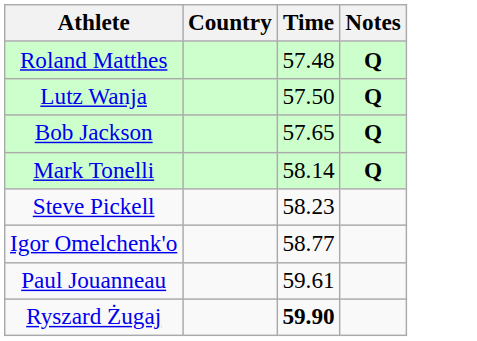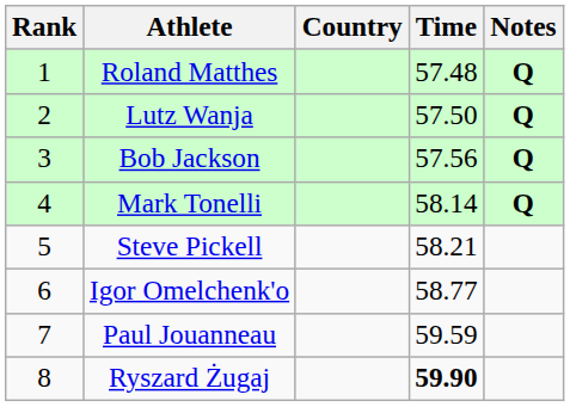+ column: Rank | 1 | 2 | 3 | 4 | 5 | 6 | 7 | 8
Bob Jackson | Time: 57.65 -> 57.56
Steve Pickell | Time: 58.23 -> 58.21
Paul Jouanneau | Time: 59.61 -> 59.59
